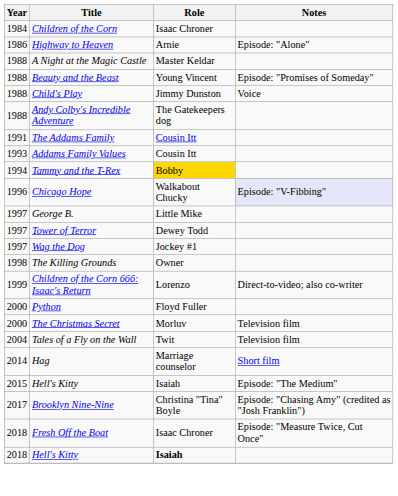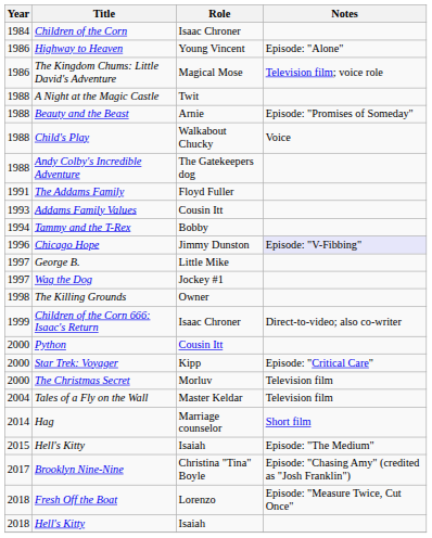Highway to Heaven | Role: Arnie -> Young Vincent
+ row: 1986 | The Kingdom Chums: Little David's Adventure | Magical Mose | Television film; voice role
A Night at the Magic Castle | Role: Master Keldar -> Twit
Beauty and the Beast | Role: Young Vincent -> Arnie
Child's Play | Role: Jimmy Dunston -> Walkabout Chucky
The Addams Family | Role: Cousin Itt -> Floyd Fuller
Tammy and the T-Rex | Role: gold background -> no background
Chicago Hope | Role: Walkabout Chucky -> Jimmy Dunston
- row: 1997 | Tower of Terror | Dewey Todd
Children of the Corn 666: Isaac's Return | Role: Lorenzo -> Isaac Chroner
Python | Role: Floyd Fuller -> Cousin Itt
+ row: 2000 | Star Trek: Voyager | Kipp | Episode: "Critical Care"
Tales of a Fly on the Wall | Role: Twit -> Master Keldar
Fresh Off the Boat | Role: Isaac Chroner -> Lorenzo
2018 / Hell's Kitty | Role: bold -> normal
